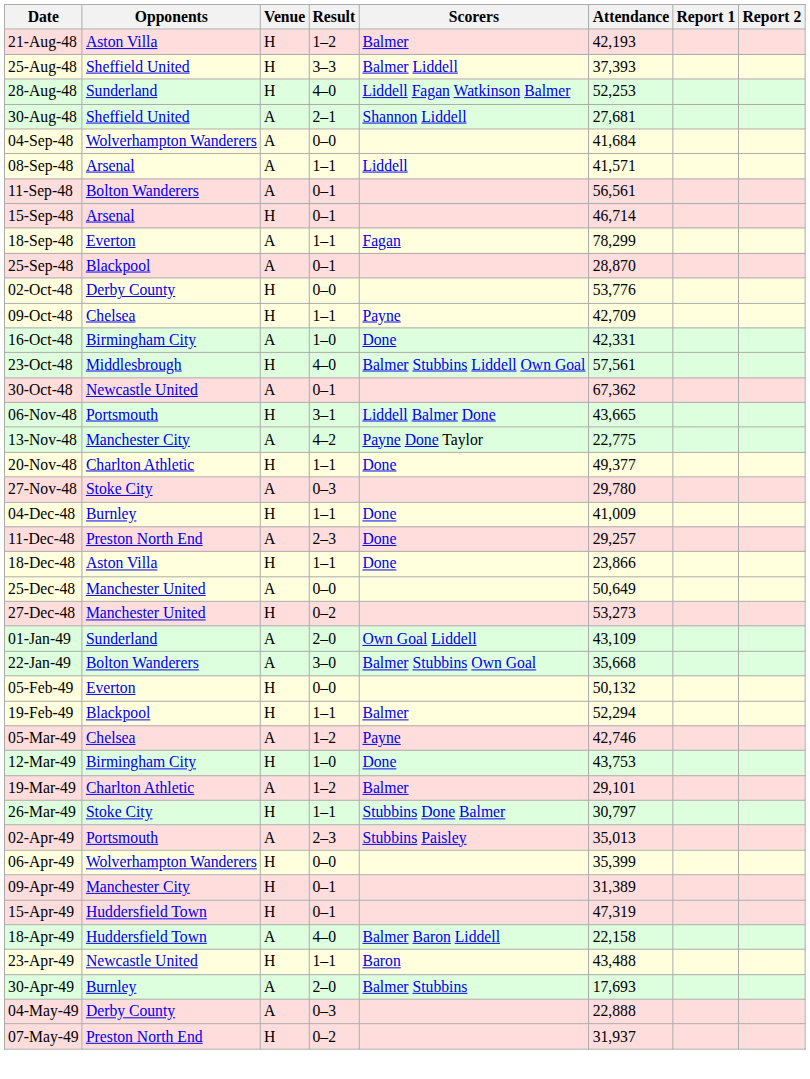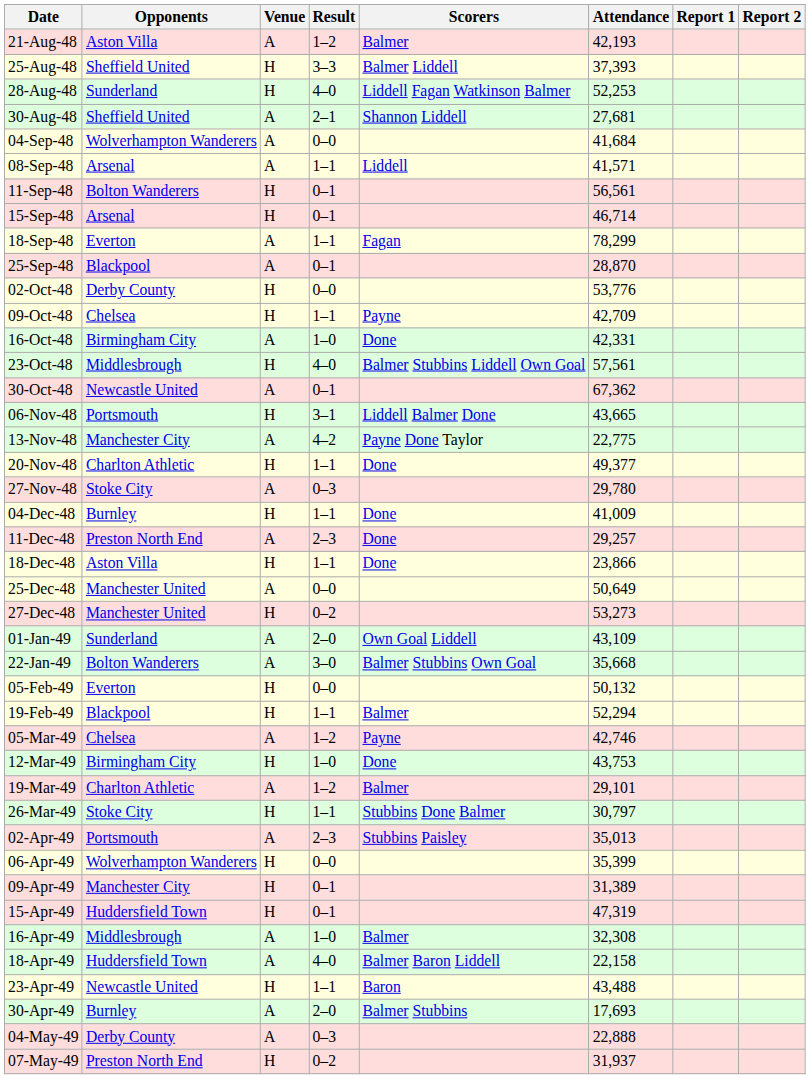21-Aug-48 | Venue: H -> A
11-Sep-48 | Venue: A -> H
+ row: 16-Apr-49 | Middlesbrough | A | 1–0 | Balmer | 32,308
